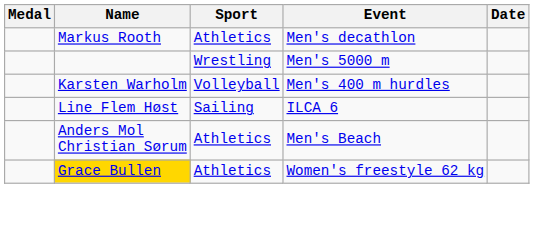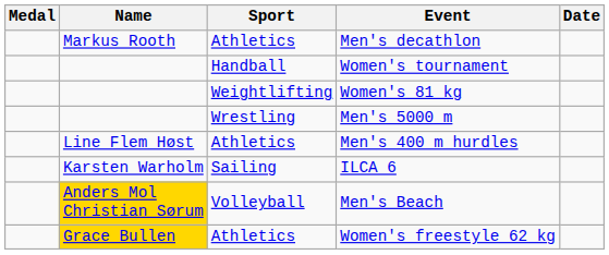+ row: Handball | Women's tournament
+ row: Weightlifting | Women's 81 kg
Men's 400 m hurdles | Name: Karsten Warholm -> Line Flem Høst
Men's 400 m hurdles | Sport: Volleyball -> Athletics
ILCA 6 | Name: Line Flem Høst -> Karsten Warholm
Men's Beach | Name: no background -> gold background
Men's Beach | Sport: Athletics -> Volleyball
